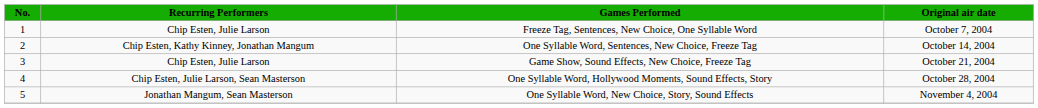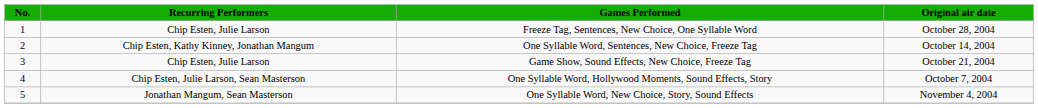Freeze Tag, Sentences, New Choice, One Syllable Word | Original air date: October 7, 2004 -> October 28, 2004
One Syllable Word, Hollywood Moments, Sound Effects, Story | Original air date: October 28, 2004 -> October 7, 2004
